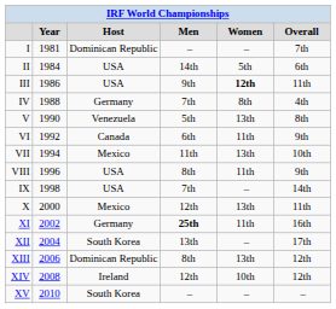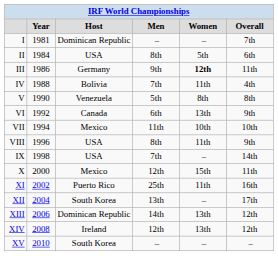II | column 4: 14th -> 8th
III | column 3: USA -> Germany
IV | column 3: Germany -> Bolivia
IV | column 5: 8th -> 11th
V | column 5: 13th -> 8th
VI | column 5: 11th -> 13th
VII | column 5: 13th -> 10th
X | column 5: 13th -> 15th
XI | column 3: Germany -> Puerto Rico
XI | column 4: bold -> normal
XIII | column 4: 8th -> 14th
XIV | column 5: 10th -> 13th
